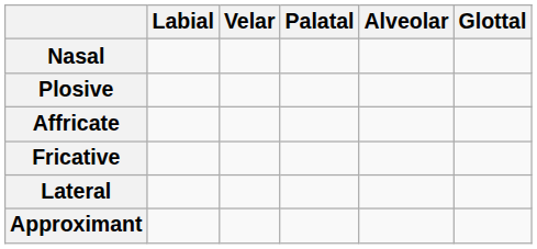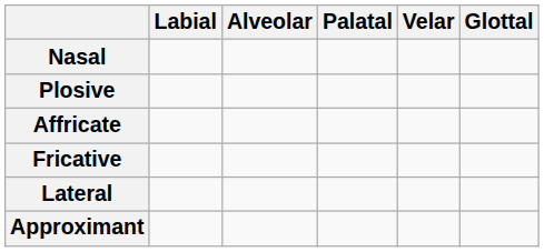columns swapped: Alveolar <-> Velar
